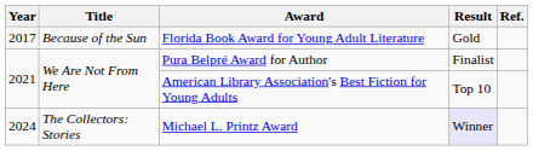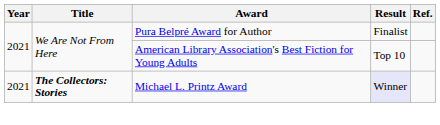- row: 2017 | Because of the Sun | Florida Book Award for Young Adult Literature | Gold
Michael L. Printz Award | Year: 2024 -> 2021
Michael L. Printz Award | Title: normal -> bold
